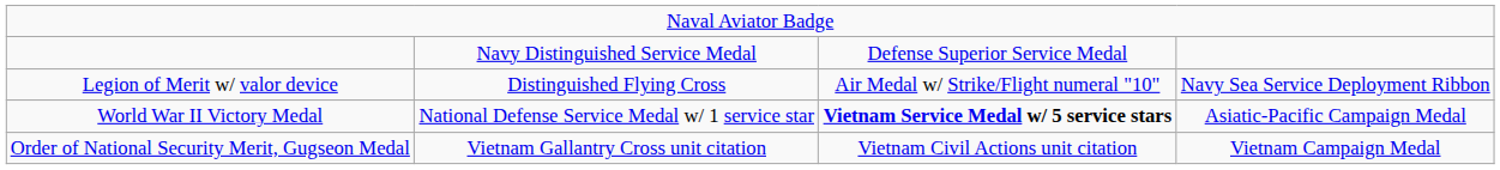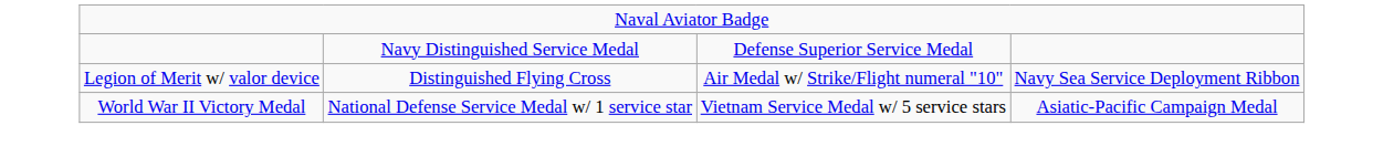World War II Victory Medal | column 3: bold -> normal
- row: Order of National Security Merit, Gugseon Medal | Vietnam Gallantry Cross unit citation | Vietnam Civil Actions unit citation | Vietnam Campaign Medal
